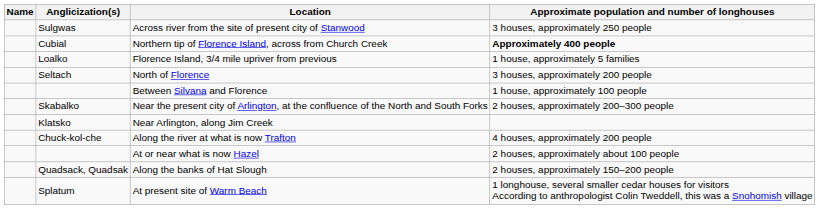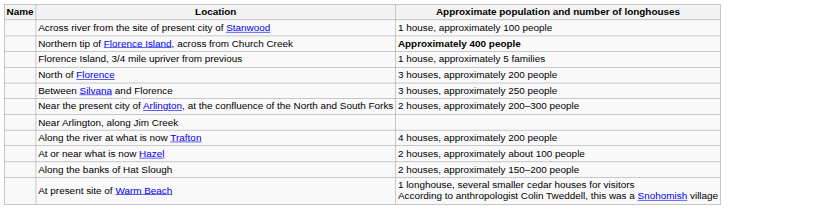- column: Anglicization(s) | Sulgwas | Cubial | Loalko | Seltach | Skabalko | Klatsko | Chuck-kol-che | Quadsack, Quadsak | Splatum
Across river from the site of present city of Stanwood | Approximate population and number of longhouses: 3 houses, approximately 250 people -> 1 house, approximately 100 people
Between Silvana and Florence | Approximate population and number of longhouses: 1 house, approximately 100 people -> 3 houses, approximately 250 people
